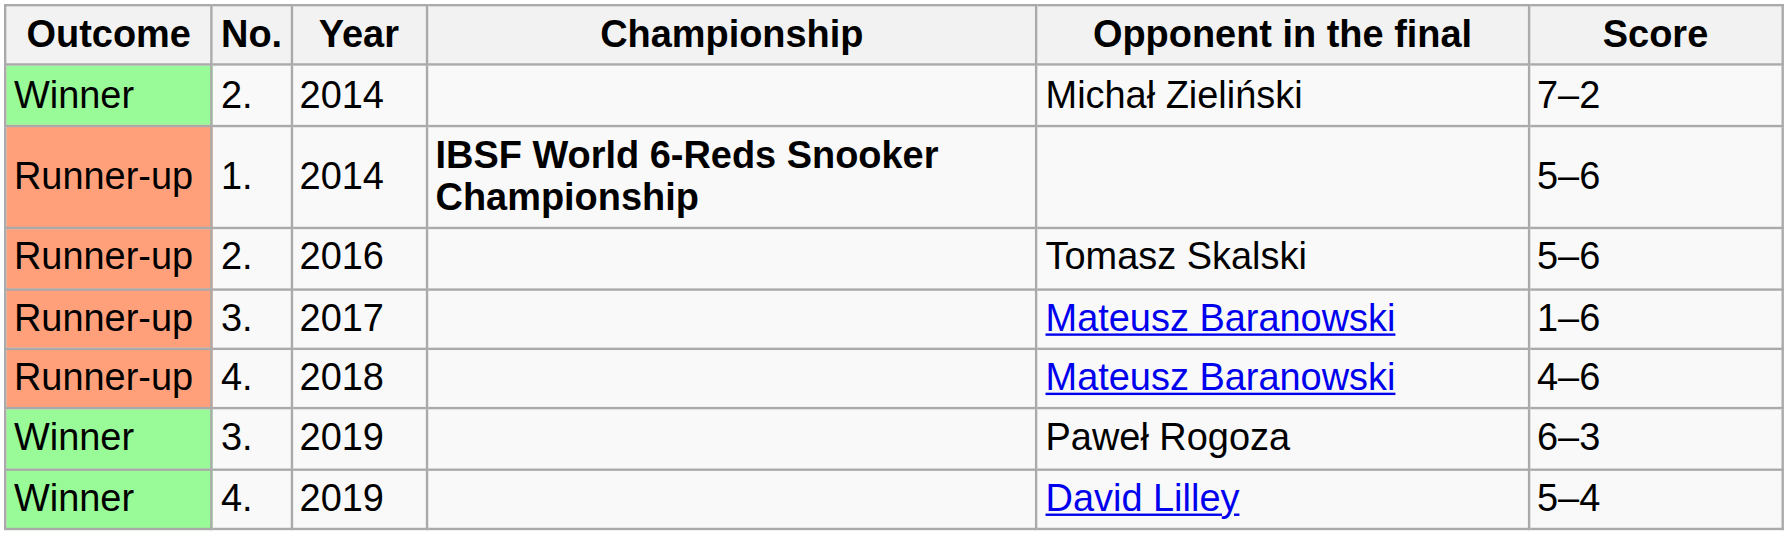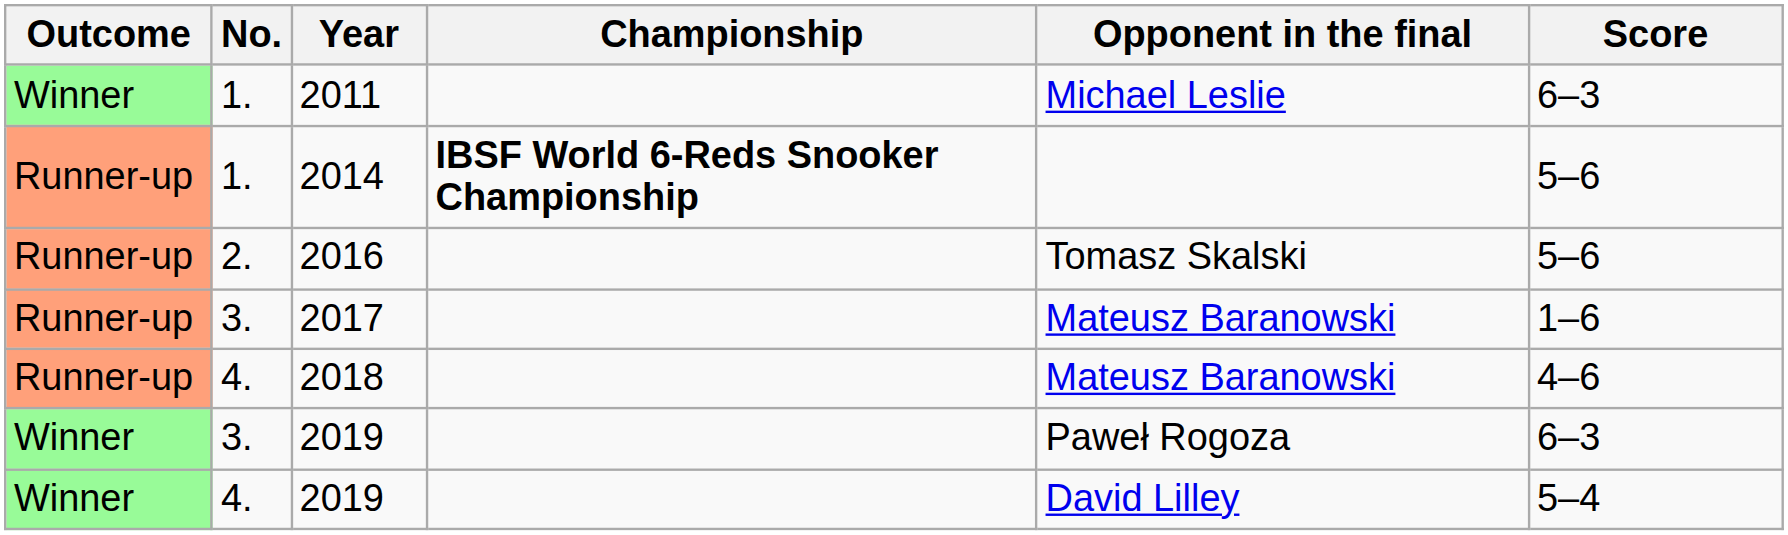+ row: Winner | 1. | 2011 | Michael Leslie | 6–3
- row: Winner | 2. | 2014 | Michał Zieliński | 7–2
